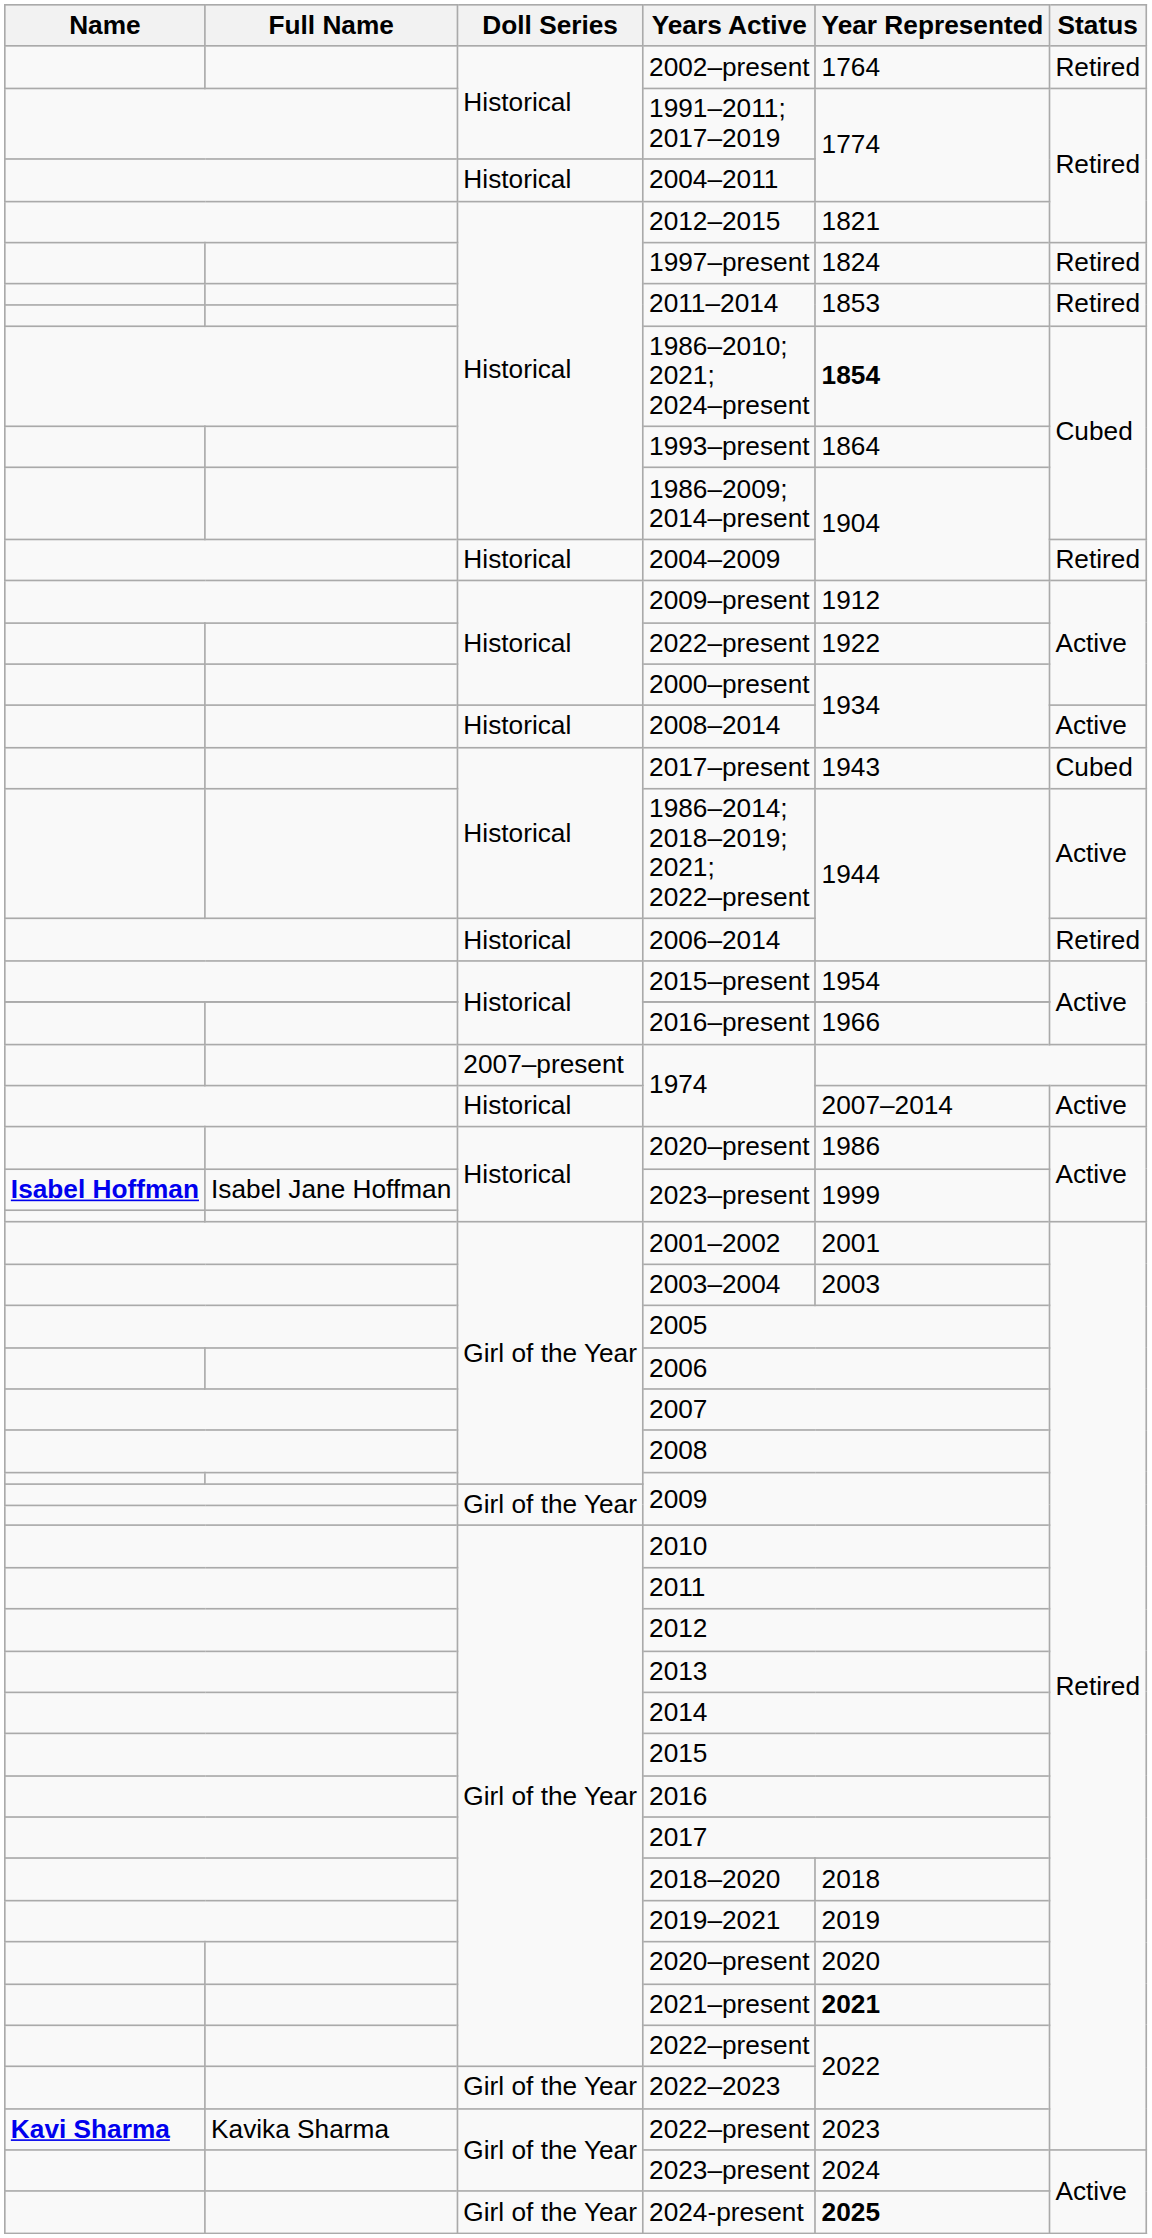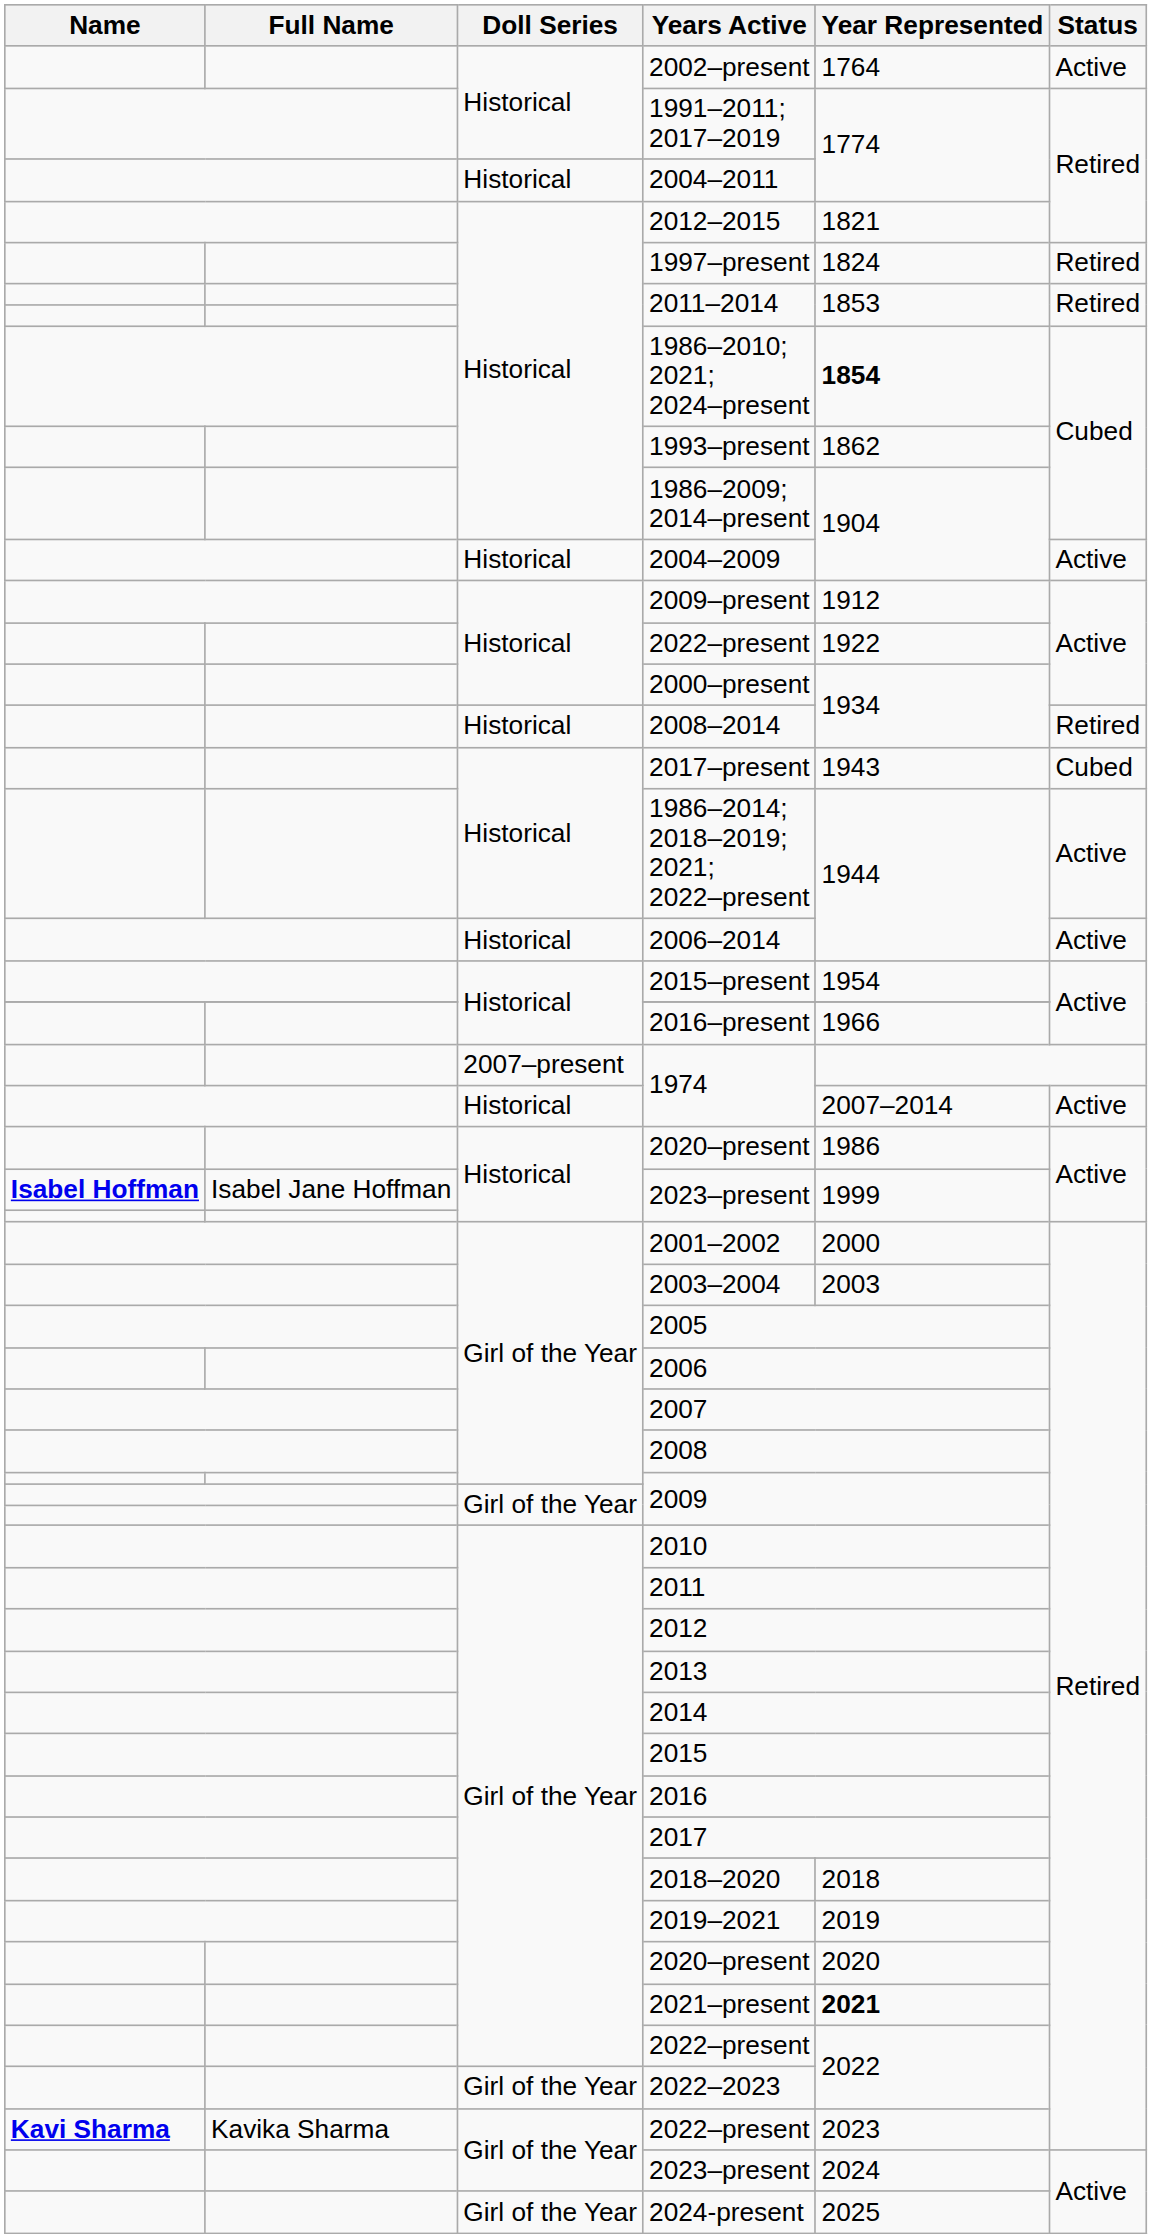2002–present | Status: Retired -> Active
1993–present | Year Represented: 1864 -> 1862
2004–2009 | Status: Retired -> Active
2008–2014 | Status: Active -> Retired
2006–2014 | Status: Retired -> Active
2001–2002 | Year Represented: 2001 -> 2000
2024-present | Year Represented: bold -> normal
